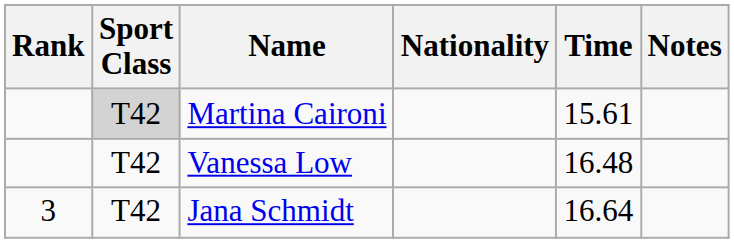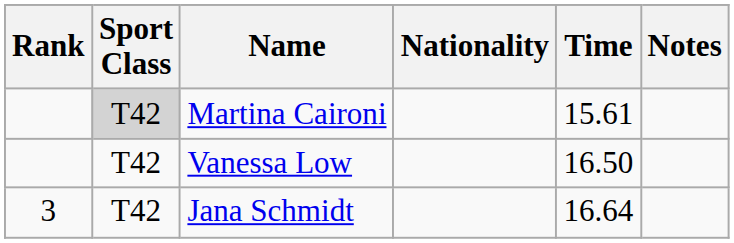Vanessa Low | Time: 16.48 -> 16.50
